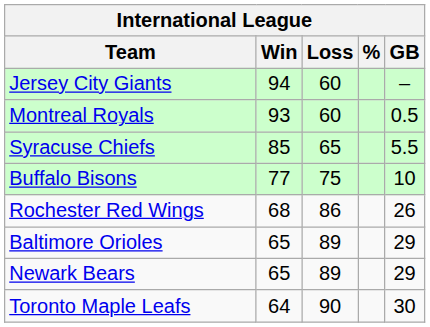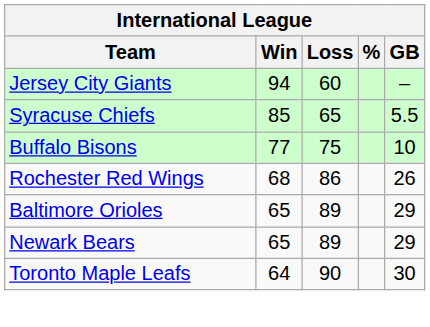- row: Montreal Royals | 93 | 60 | 0.5
